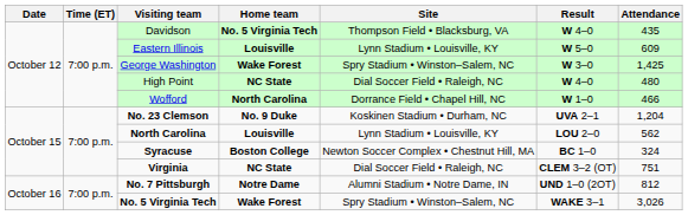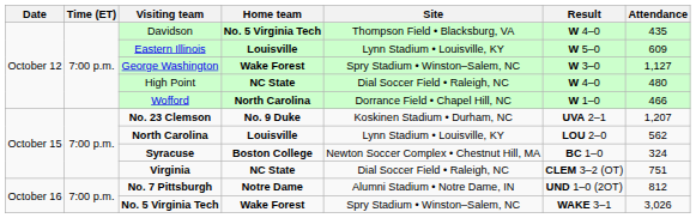George Washington | Attendance: 1,425 -> 1,127
No. 23 Clemson | Attendance: 1,204 -> 1,207
